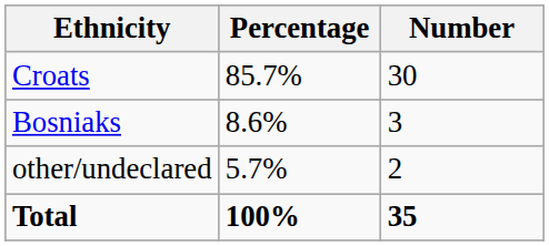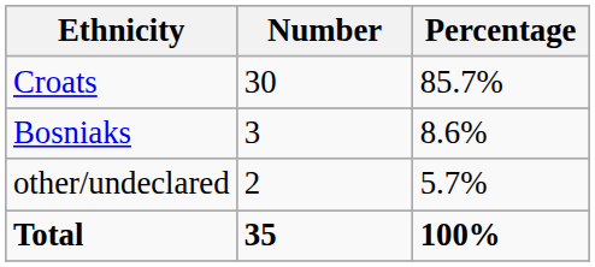columns swapped: Number <-> Percentage
